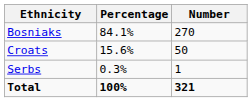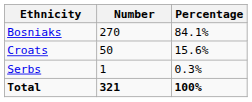columns swapped: Number <-> Percentage
